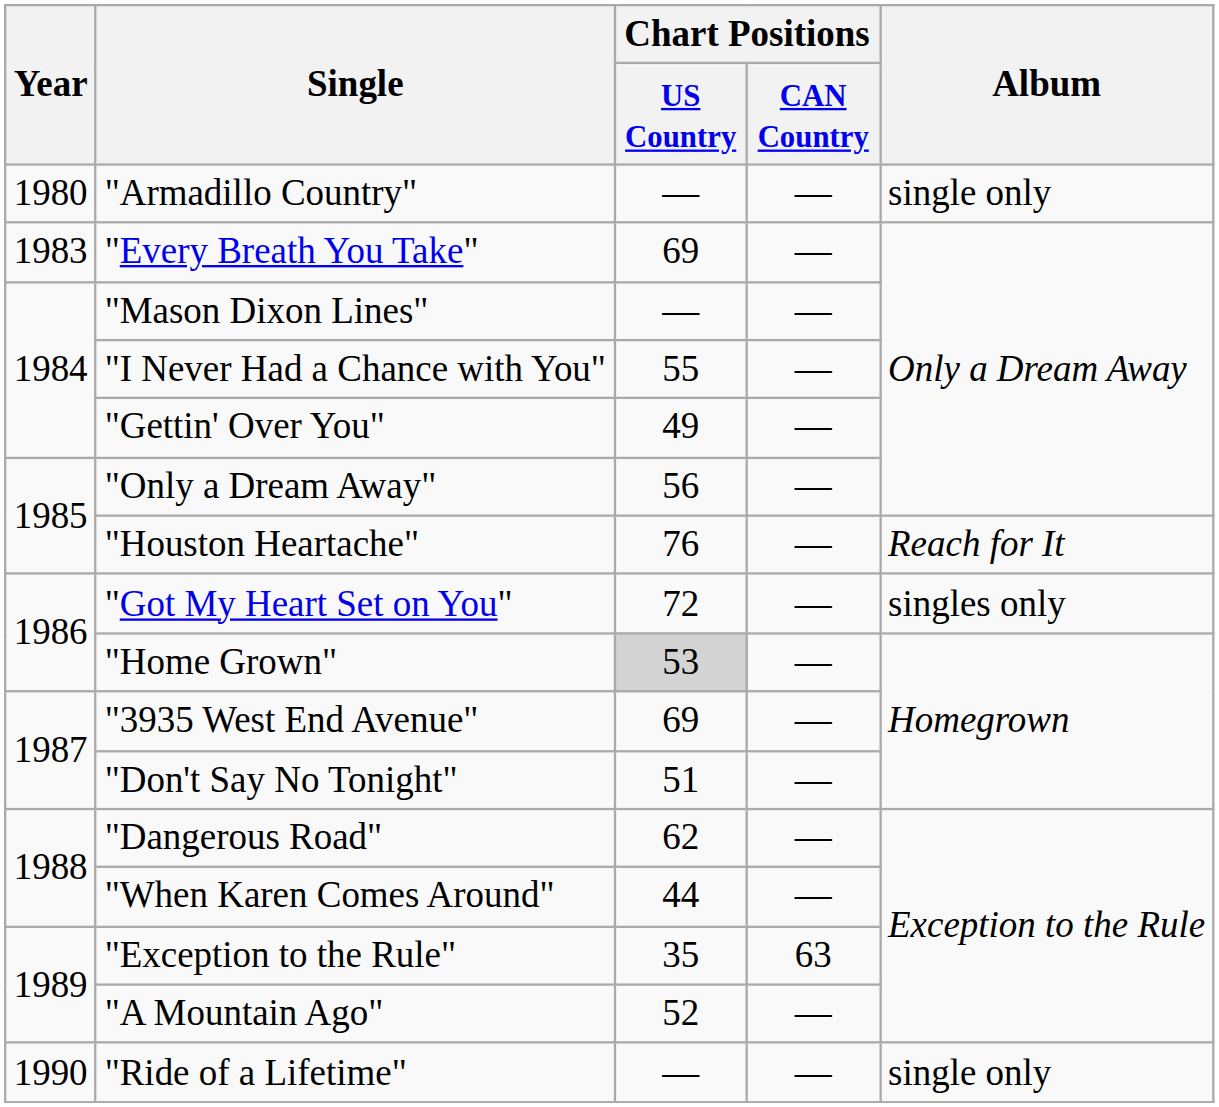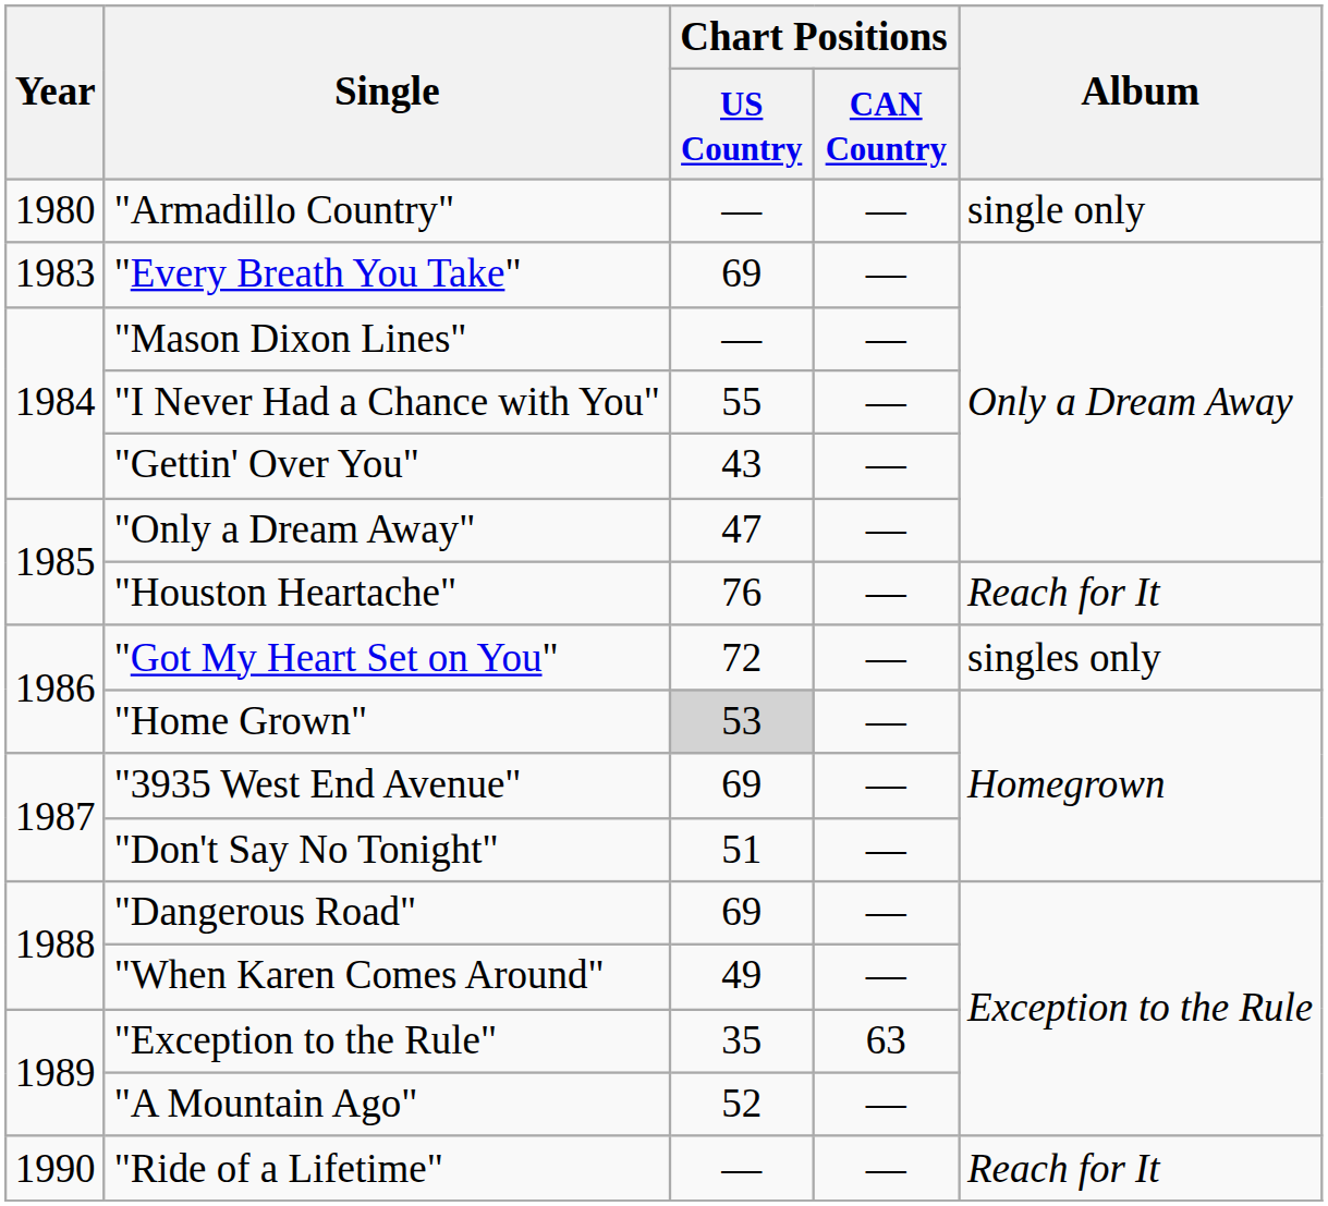"Gettin' Over You" | Chart Positions / US Country: 49 -> 43
"Only a Dream Away" | Chart Positions / US Country: 56 -> 47
"Dangerous Road" | Chart Positions / US Country: 62 -> 69
"When Karen Comes Around" | Chart Positions / US Country: 44 -> 49
"Ride of a Lifetime" | Album: single only -> Reach for It
